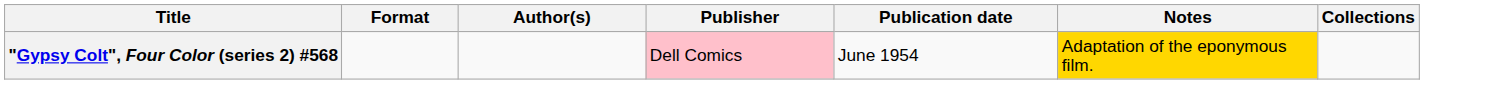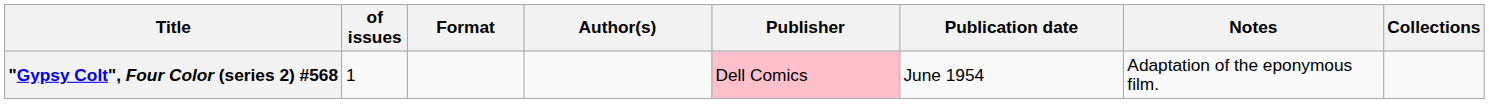+ column: of issues | 1
"Gypsy Colt", Four Color (series 2) #568 | Notes: gold background -> no background
